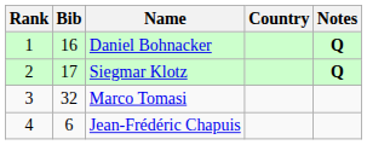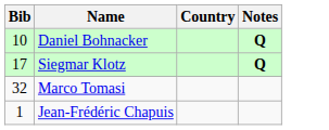- column: Rank | 1 | 2 | 3 | 4
Daniel Bohnacker | Bib: 16 -> 10
Jean-Frédéric Chapuis | Bib: 6 -> 1
